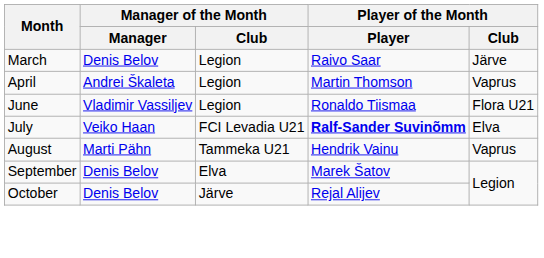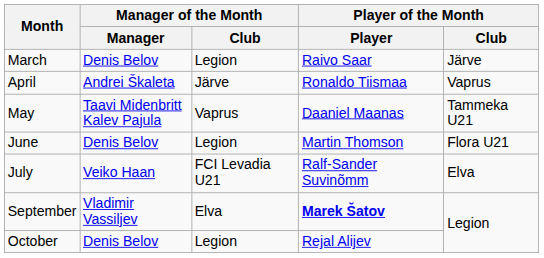April | Manager of the Month / Club: Legion -> Järve
April | Player of the Month / Player: Martin Thomson -> Ronaldo Tiismaa
+ row: May | Taavi Midenbritt Kalev Pajula | Vaprus | Daaniel Maanas | Tammeka U21
June | Manager of the Month / Manager: Vladimir Vassiljev -> Denis Belov
June | Player of the Month / Player: Ronaldo Tiismaa -> Martin Thomson
July | Player of the Month / Player: bold -> normal
- row: August | Marti Pähn | Tammeka U21 | Hendrik Vainu | Vaprus
September | Manager of the Month / Manager: Denis Belov -> Vladimir Vassiljev
September | Player of the Month / Player: normal -> bold
October | Manager of the Month / Club: Järve -> Legion
